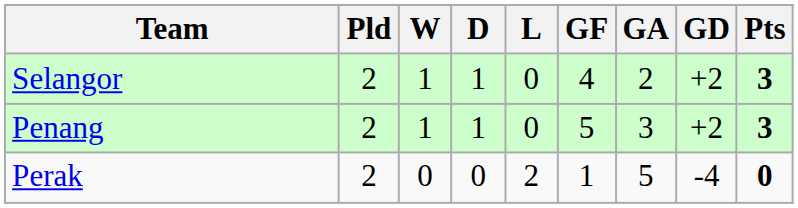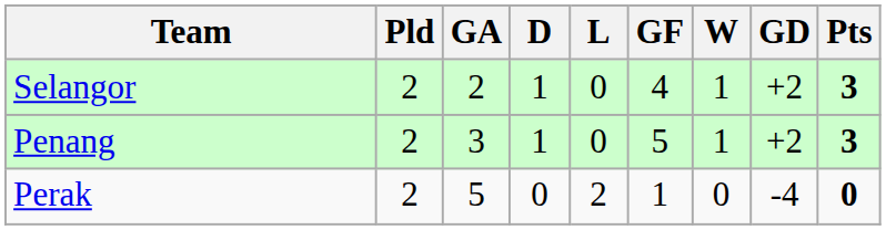columns swapped: W <-> GA
